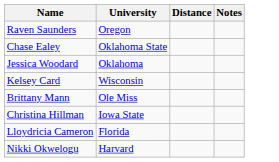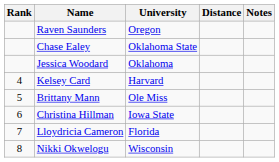+ column: Rank | 4 | 5 | 6 | 7 | 8
Kelsey Card | University: Wisconsin -> Harvard
Nikki Okwelogu | University: Harvard -> Wisconsin
